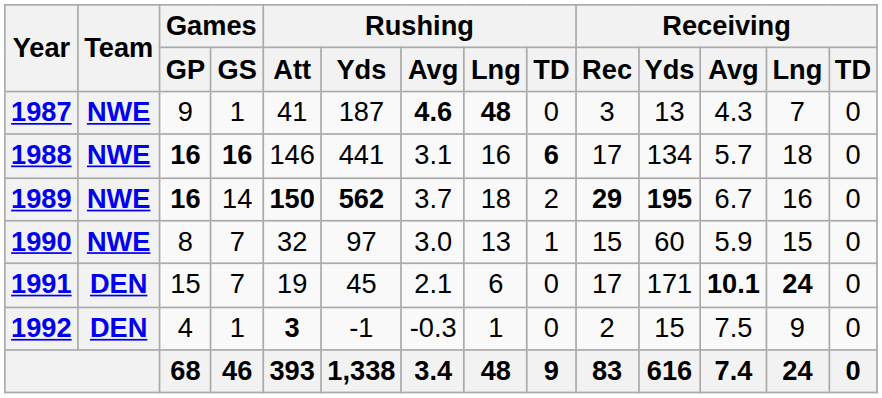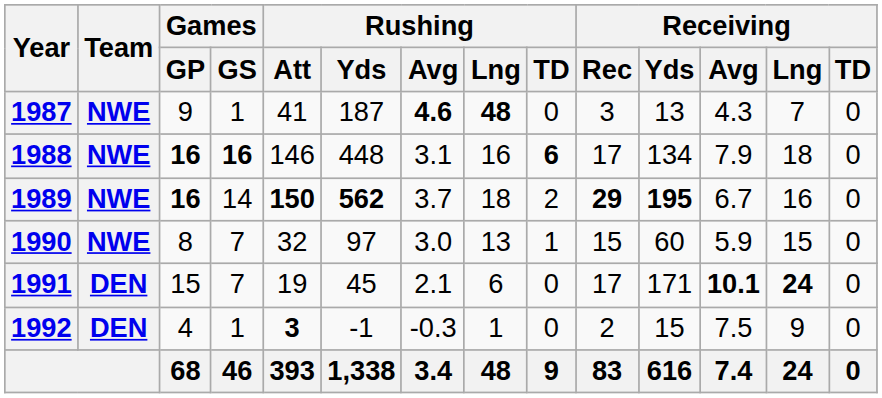1988 | Rushing / Yds: 441 -> 448
1988 | Receiving / Avg: 5.7 -> 7.9
